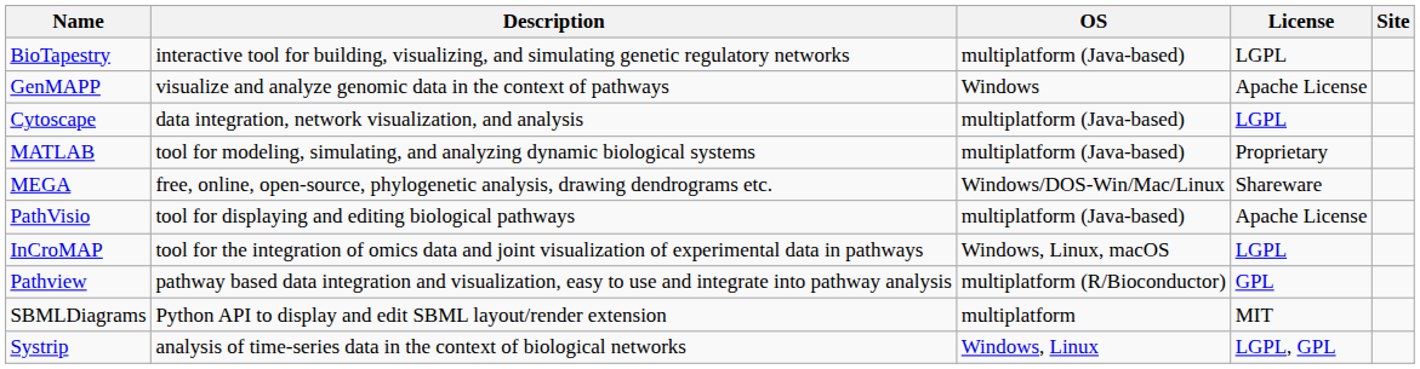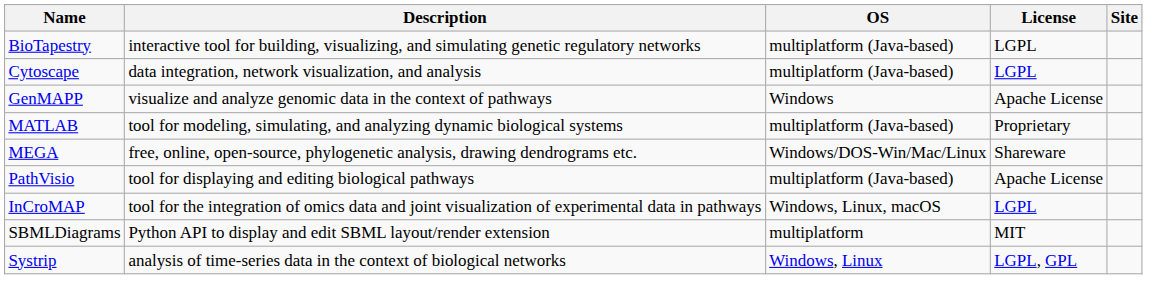rows swapped: Cytoscape <-> GenMAPP
- row: Pathview | pathway based data integration and visualization, easy to use and integrate into pathway analysis | multiplatform (R/Bioconductor) | GPL
